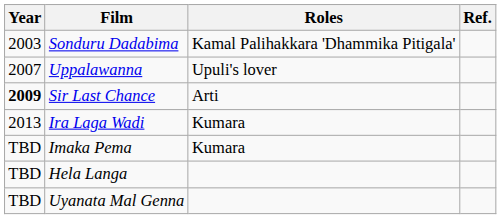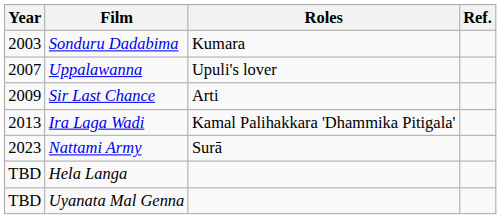Sonduru Dadabima | Roles: Kamal Palihakkara 'Dhammika Pitigala' -> Kumara
Sir Last Chance | Year: bold -> normal
Ira Laga Wadi | Roles: Kumara -> Kamal Palihakkara 'Dhammika Pitigala'
+ row: 2023 | Nattami Army | Surā
- row: TBD | Imaka Pema | Kumara
